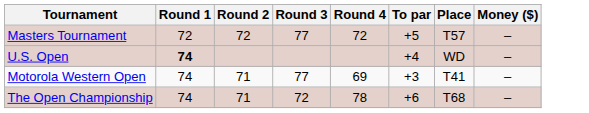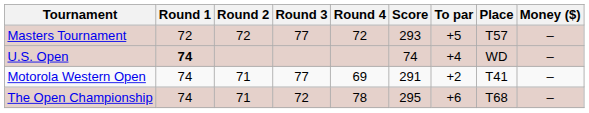+ column: Score | 293 | 74 | 291 | 295
Motorola Western Open | To par: +3 -> +2
